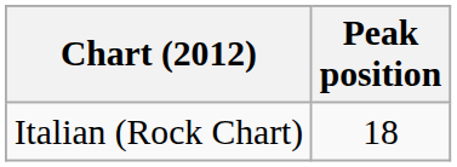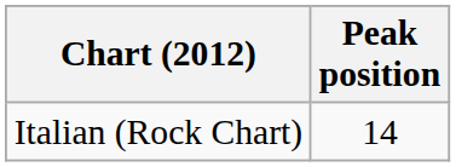Italian (Rock Chart) | Peak position: 18 -> 14
